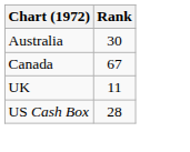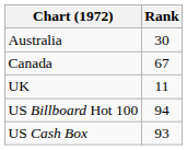+ row: US Billboard Hot 100 | 94
US Cash Box | Rank: 28 -> 93
